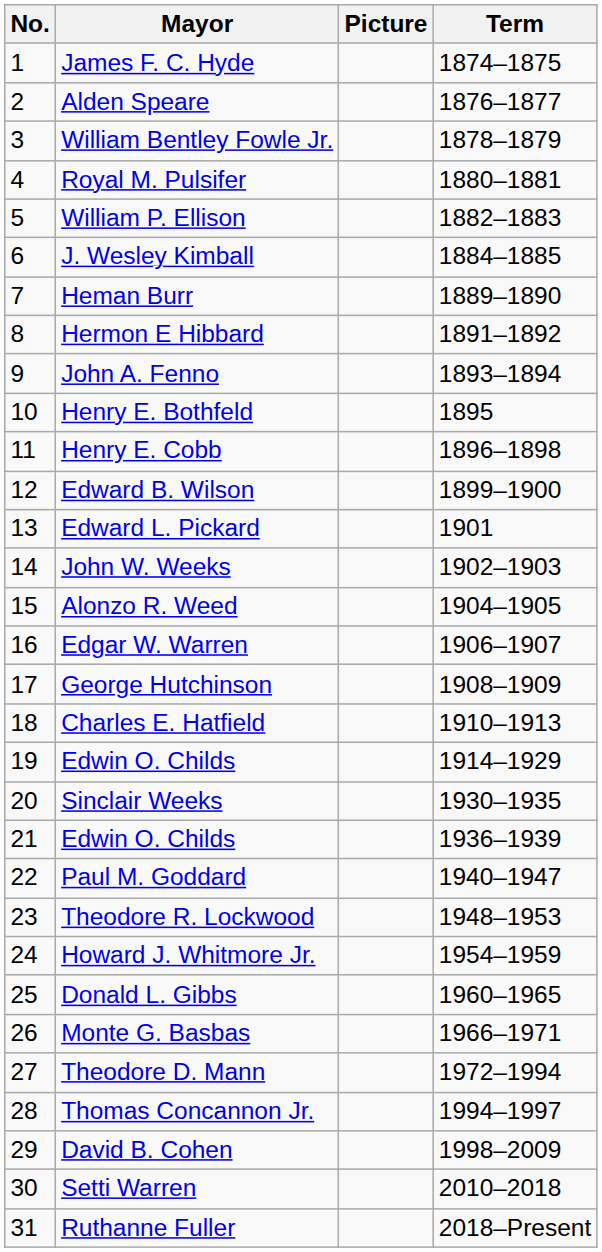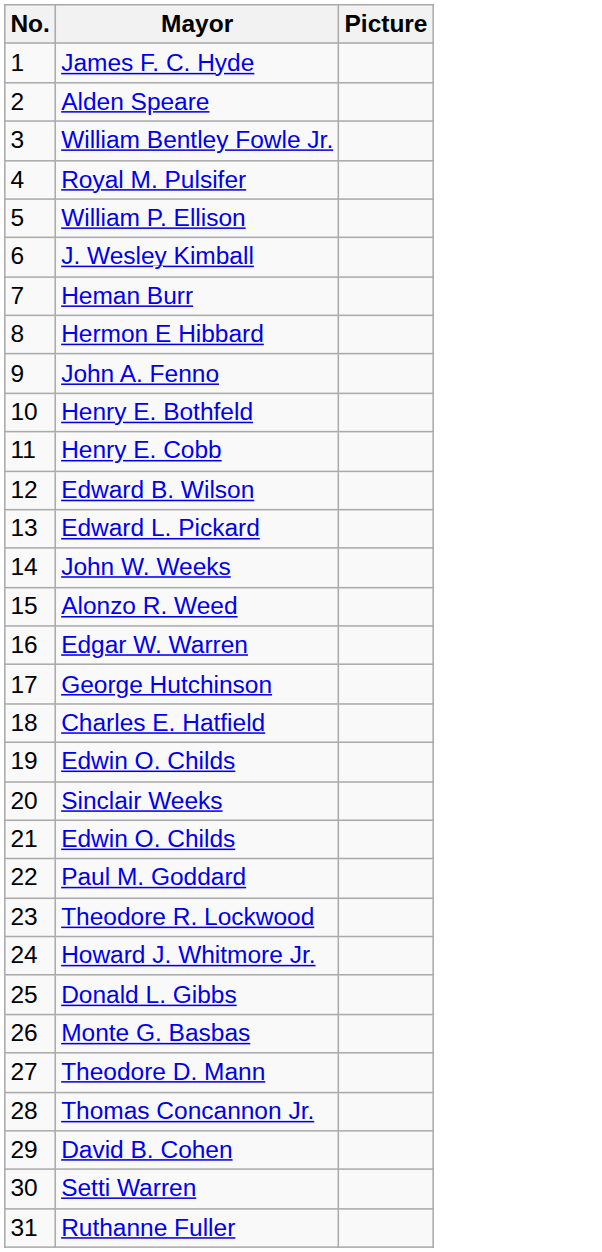- column: Term | 1874–1875 | 1876–1877 | 1878–1879 | 1880–1881 | 1882–1883 | 1884–1885 | 1889–1890 | 1891–1892 | 1893–1894 | 1895 | 1896–1898 | 1899–1900 | 1901 | 1902–1903 | 1904–1905 | 1906–1907 | 1908–1909 | 1910–1913 | 1914–1929 | 1930–1935 | 1936–1939 | 1940–1947 | 1948–1953 | 1954–1959 | 1960–1965 | 1966–1971 | 1972–1994 | 1994–1997 | 1998–2009 | 2010–2018 | 2018–Present
